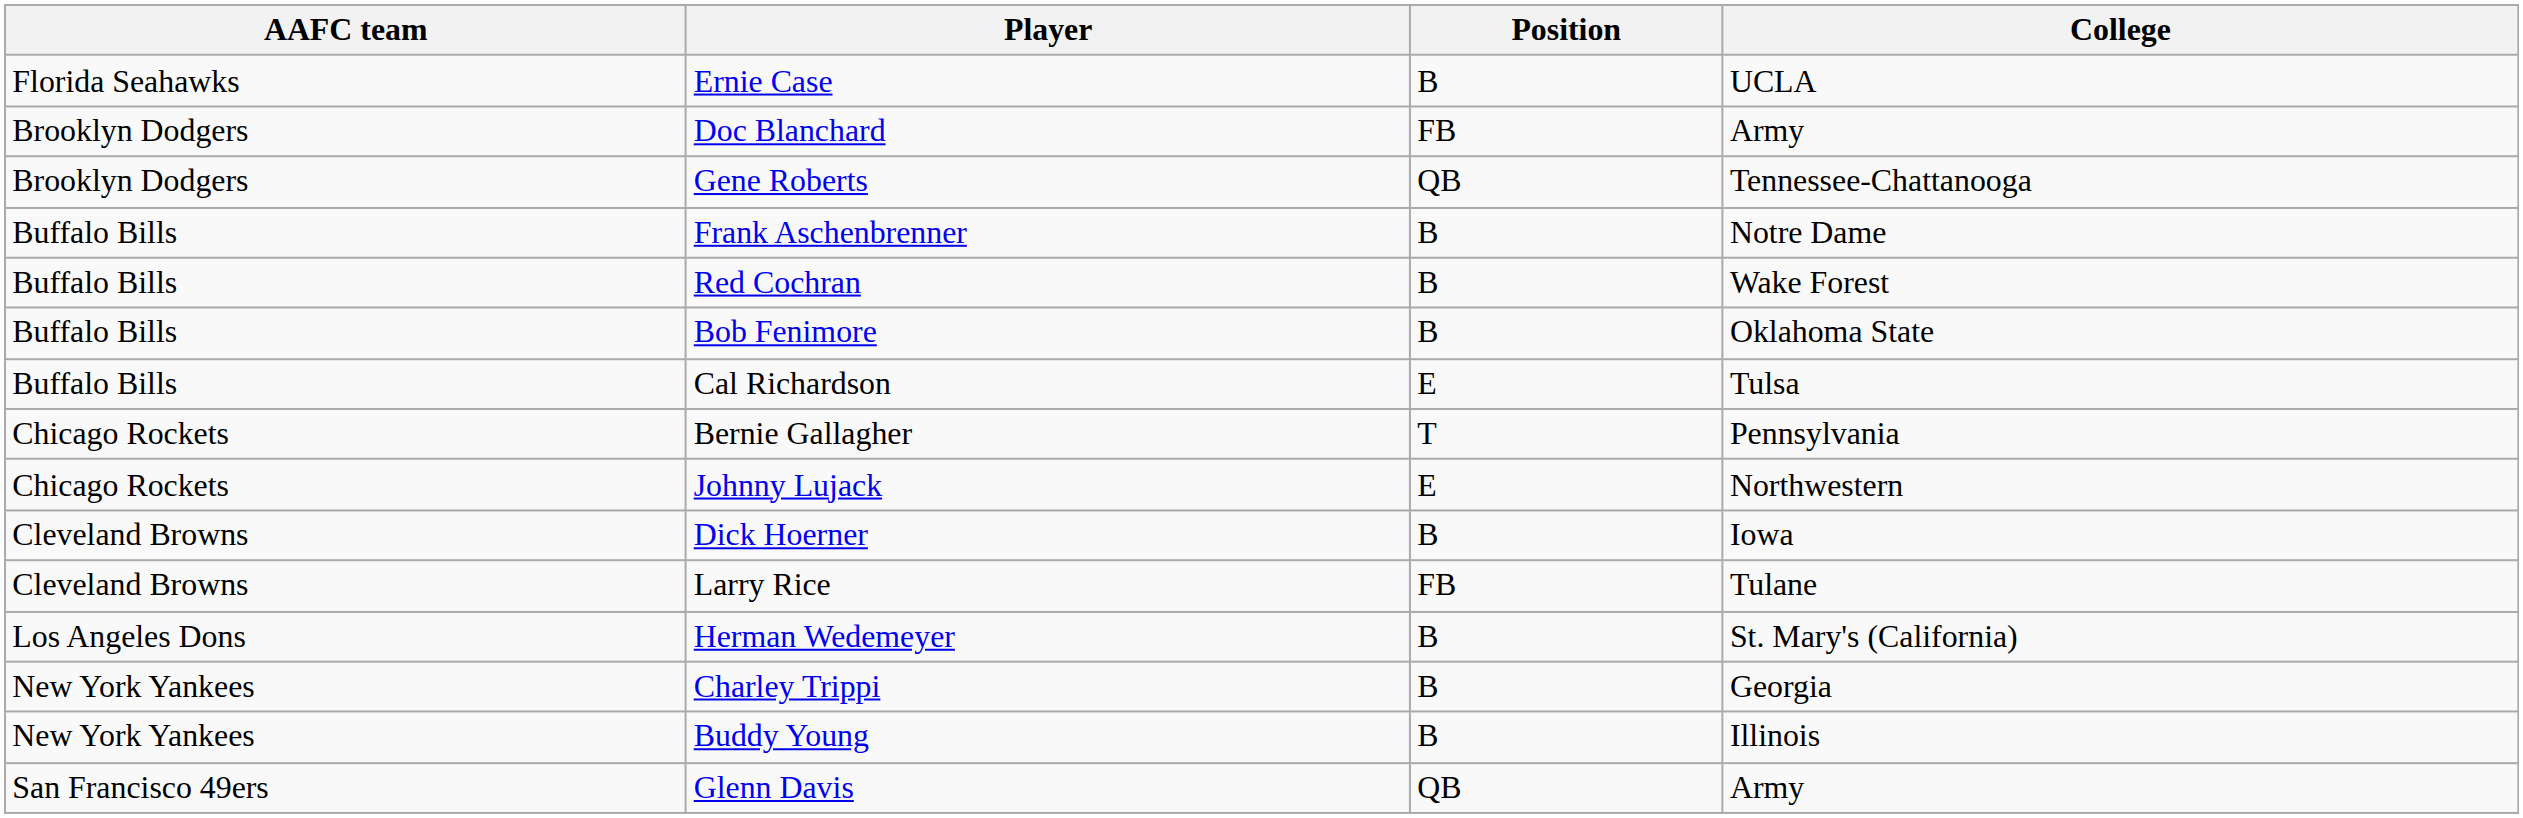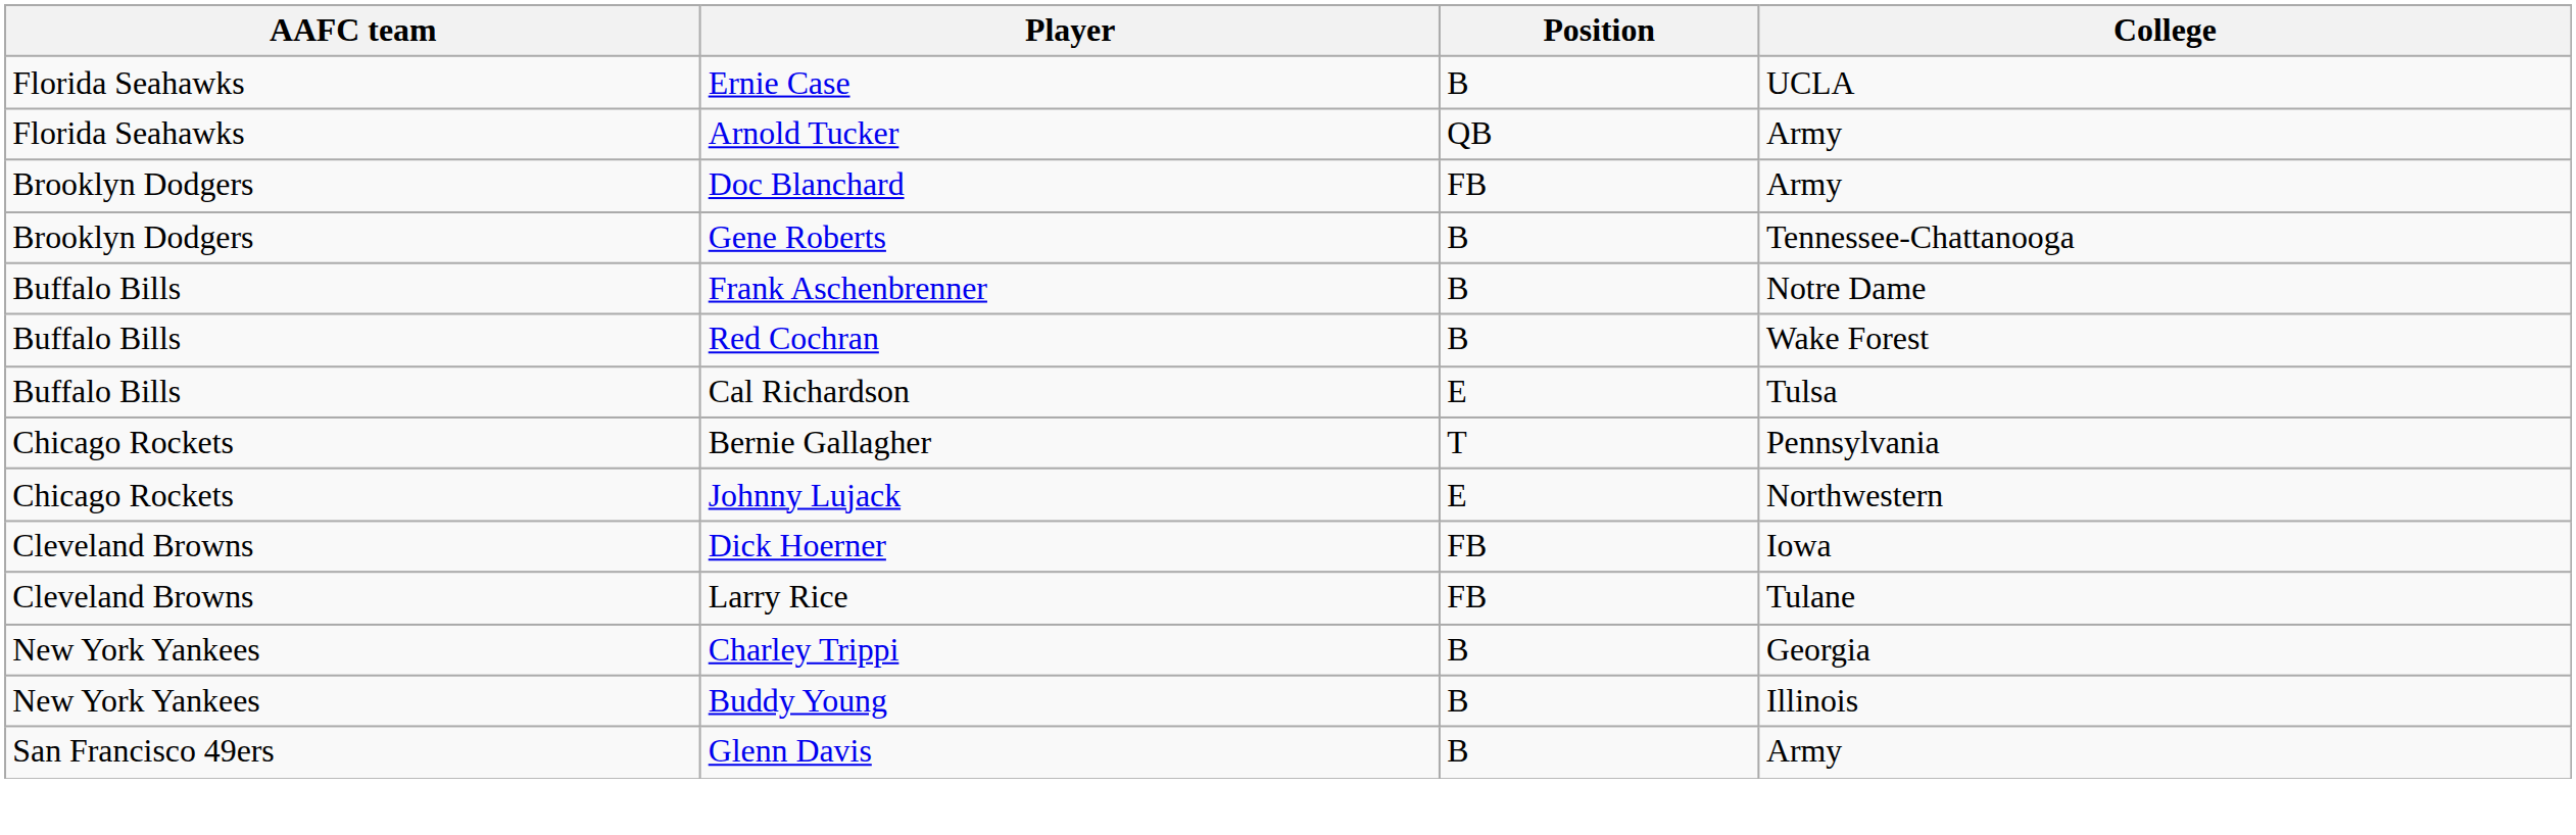+ row: Florida Seahawks | Arnold Tucker | QB | Army
Gene Roberts | Position: QB -> B
- row: Buffalo Bills | Bob Fenimore | B | Oklahoma State
Dick Hoerner | Position: B -> FB
- row: Los Angeles Dons | Herman Wedemeyer | B | St. Mary's (California)
Glenn Davis | Position: QB -> B
